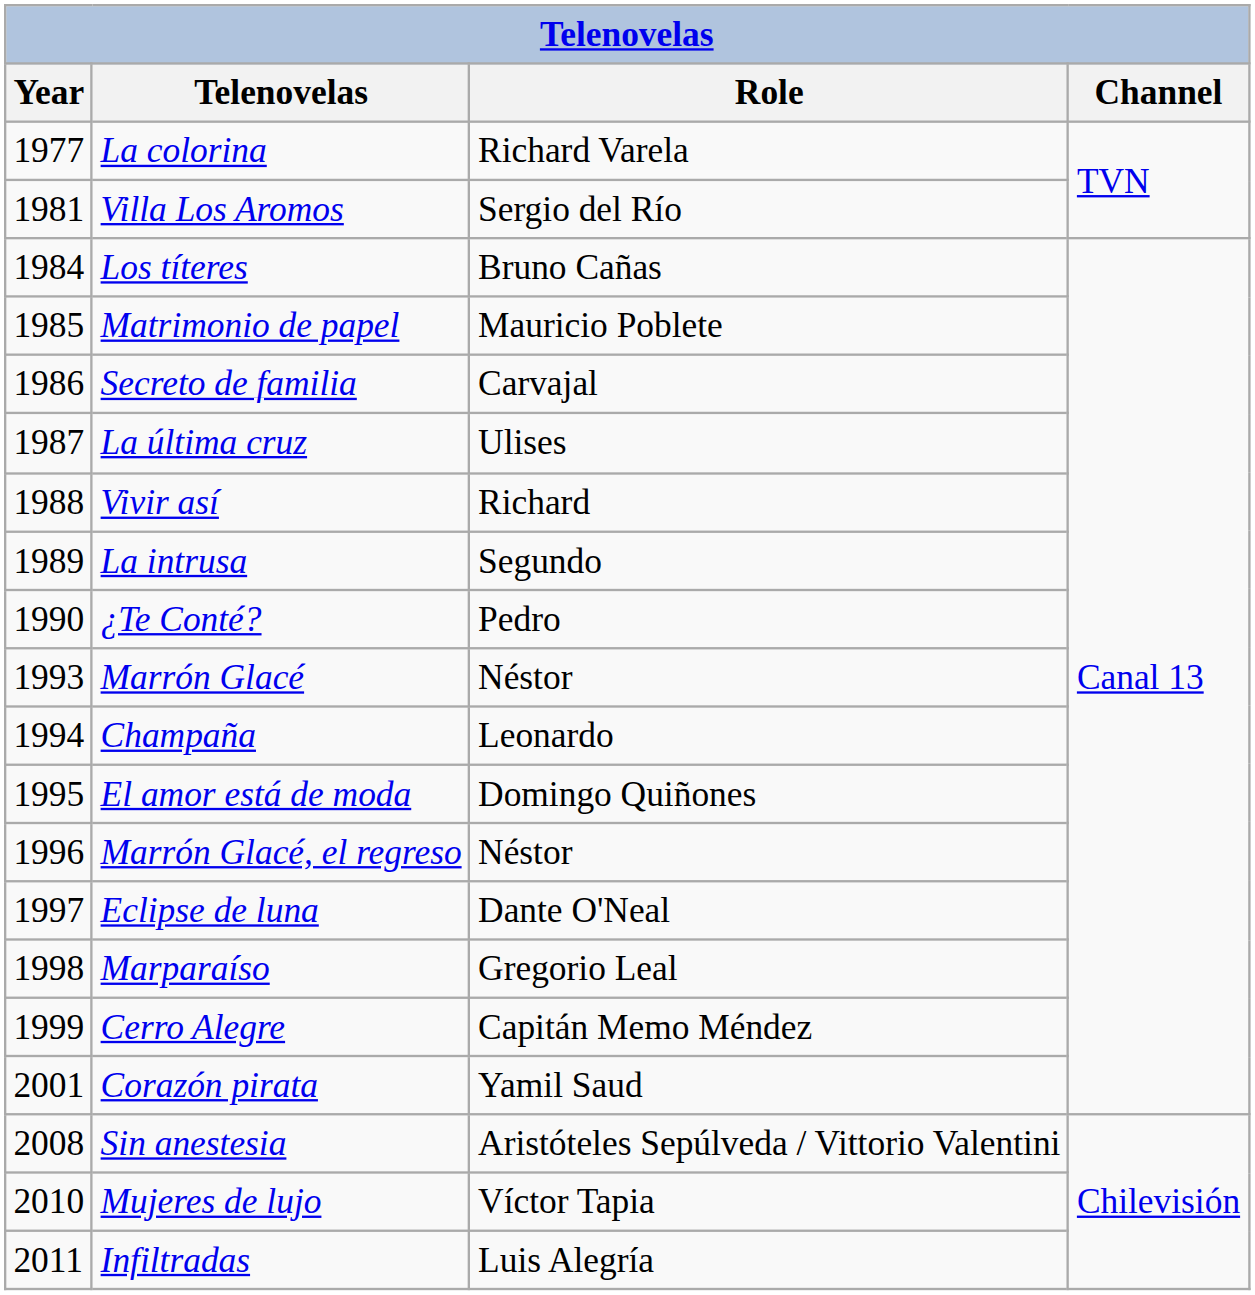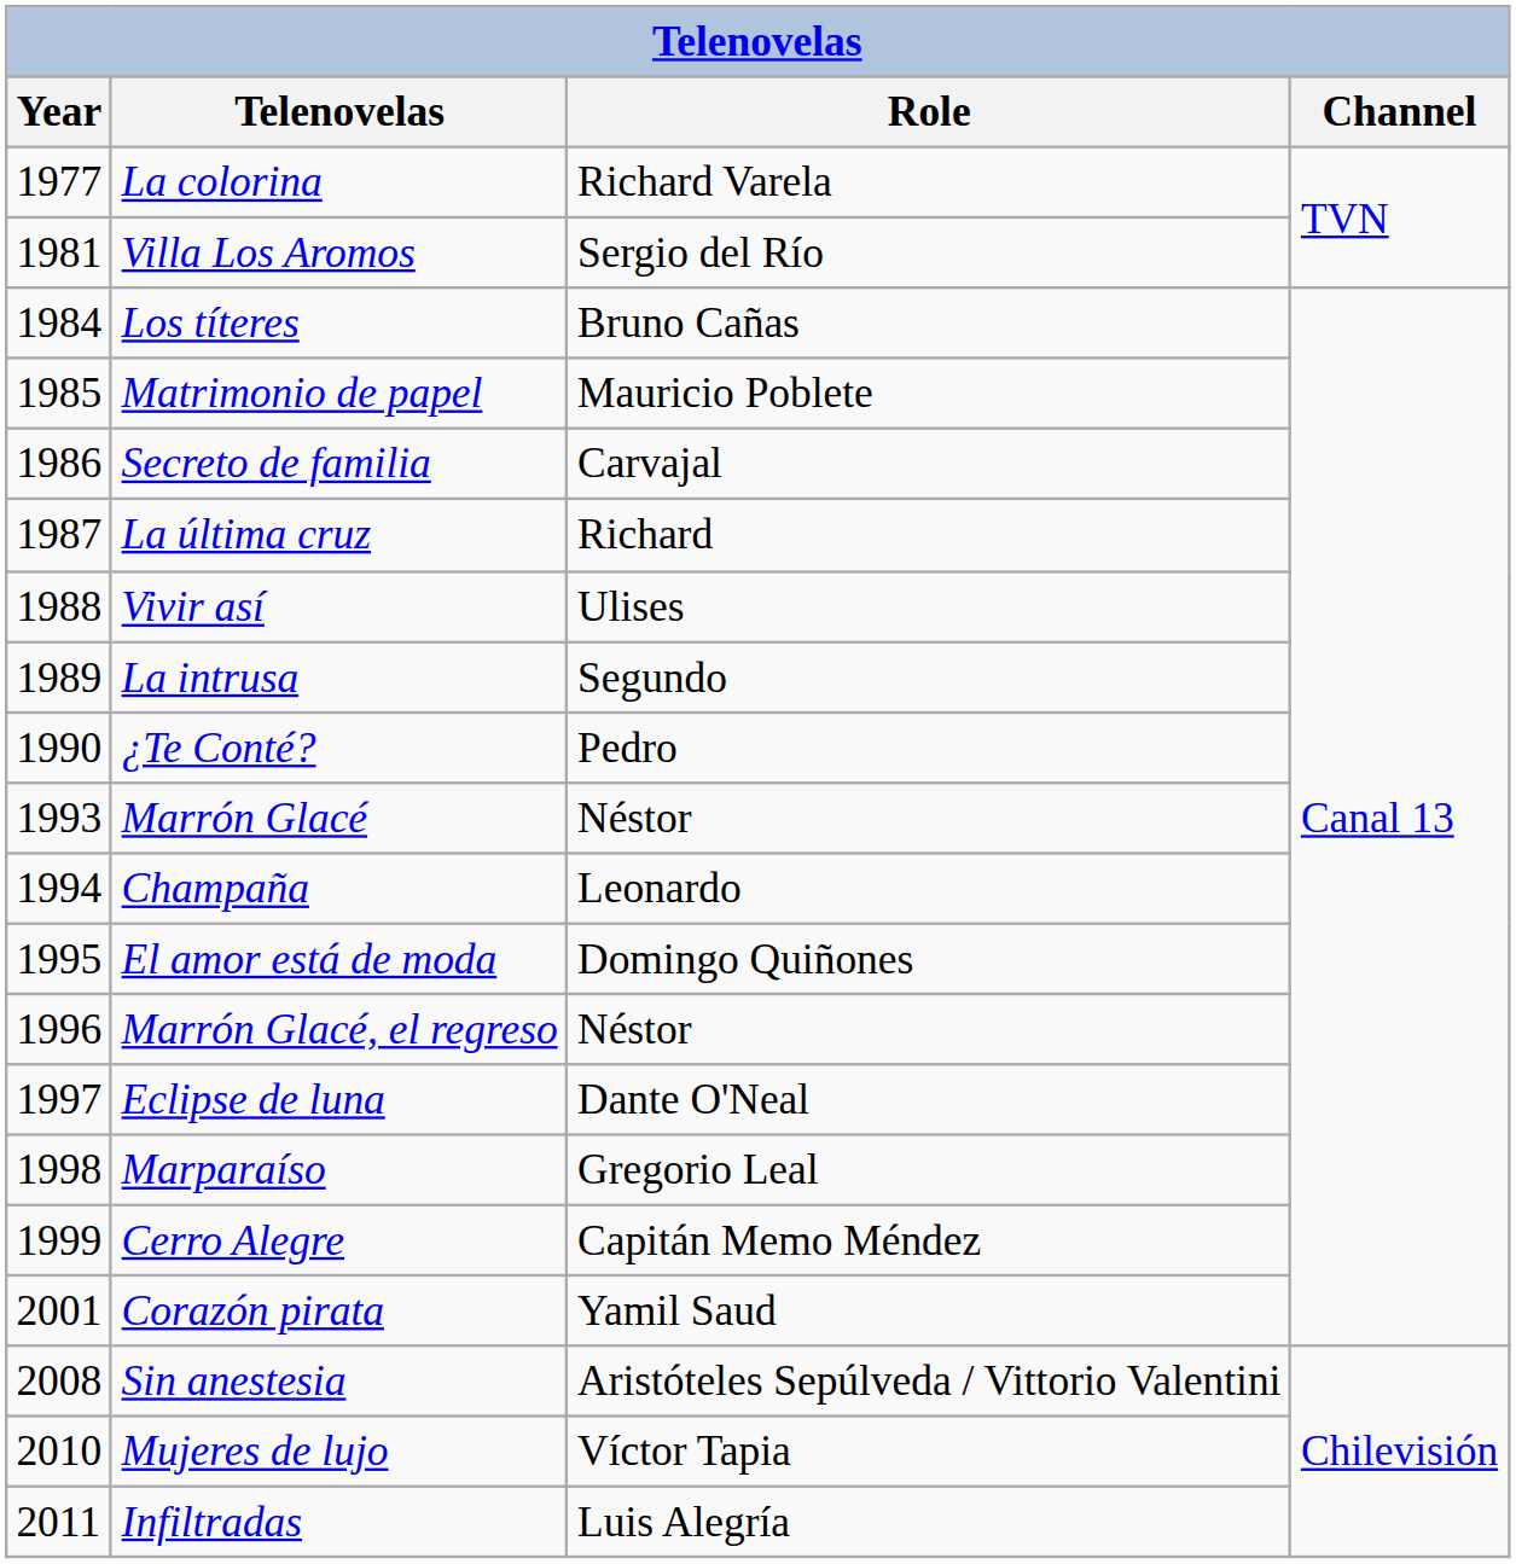La última cruz | Role: Ulises -> Richard
Vivir así | Role: Richard -> Ulises
